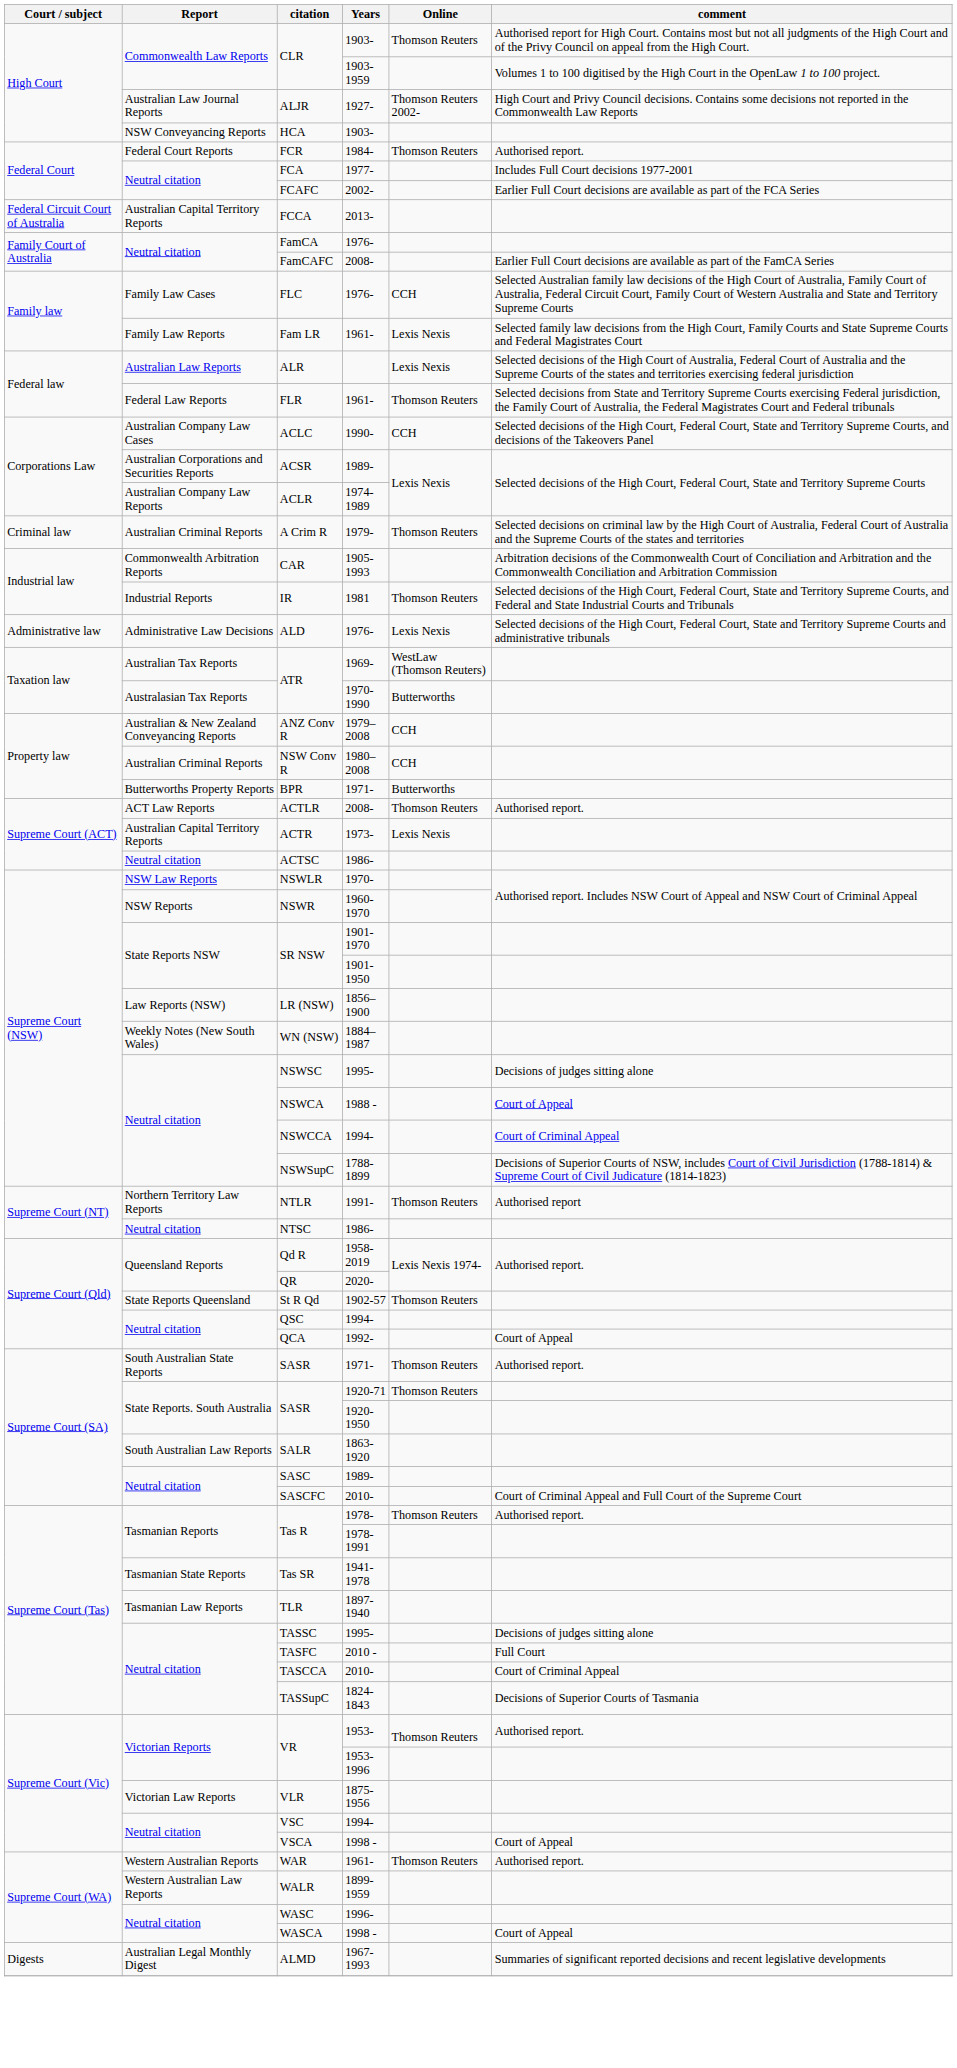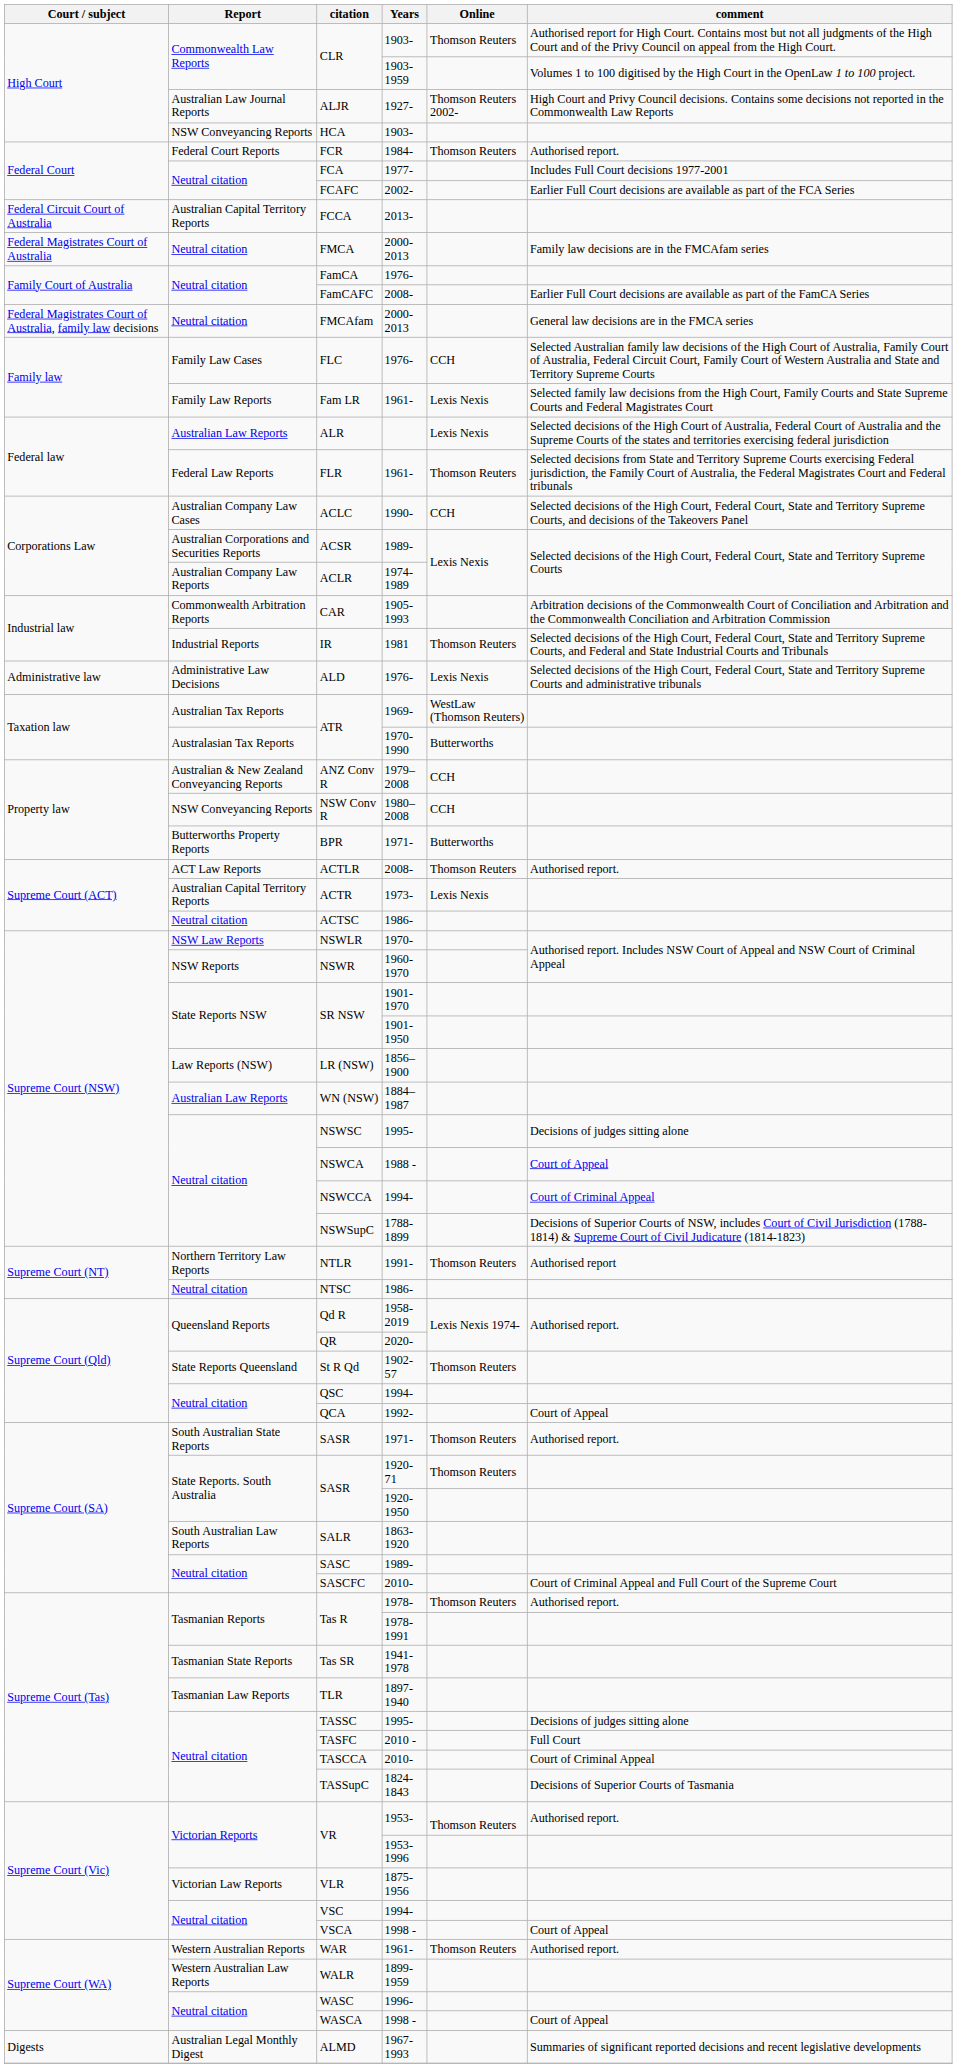+ row: Federal Magistrates Court of Australia | Neutral citation | FMCA | 2000-2013 | Family law decisions are in the FMCAfam series
+ row: Federal Magistrates Court of Australia, family law decisions | Neutral citation | FMCAfam | 2000-2013 | General law decisions are in the FMCA series
- row: Criminal law | Australian Criminal Reports | A Crim R | 1979- | Thomson Reuters | Selected decisions on criminal law by the High Court of Australia, Federal Court of Australia and the Supreme Courts of the states and territories
NSW Conv R | Report: Australian Criminal Reports -> NSW Conveyancing Reports
WN (NSW) | Report: Weekly Notes (New South Wales) -> Australian Law Reports
